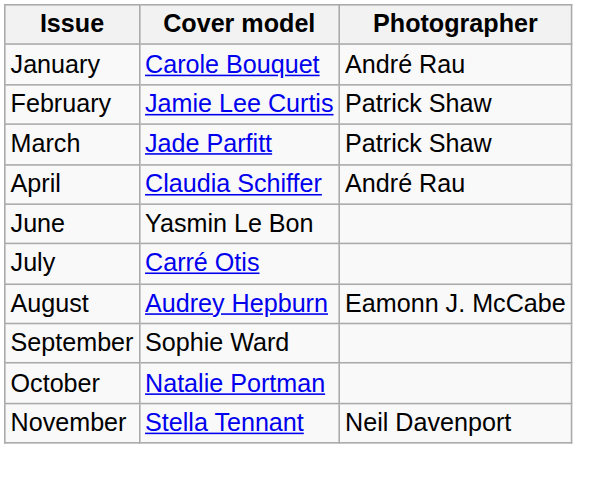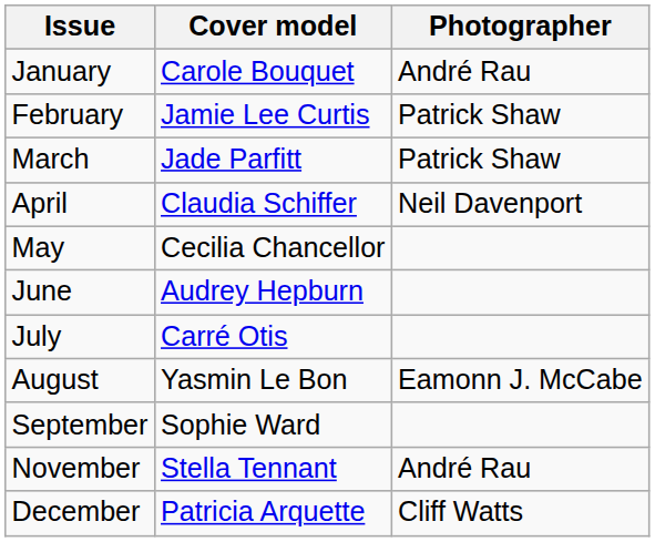April | Photographer: André Rau -> Neil Davenport
+ row: May | Cecilia Chancellor
June | Cover model: Yasmin Le Bon -> Audrey Hepburn
August | Cover model: Audrey Hepburn -> Yasmin Le Bon
- row: October | Natalie Portman
November | Photographer: Neil Davenport -> André Rau
+ row: December | Patricia Arquette | Cliff Watts
